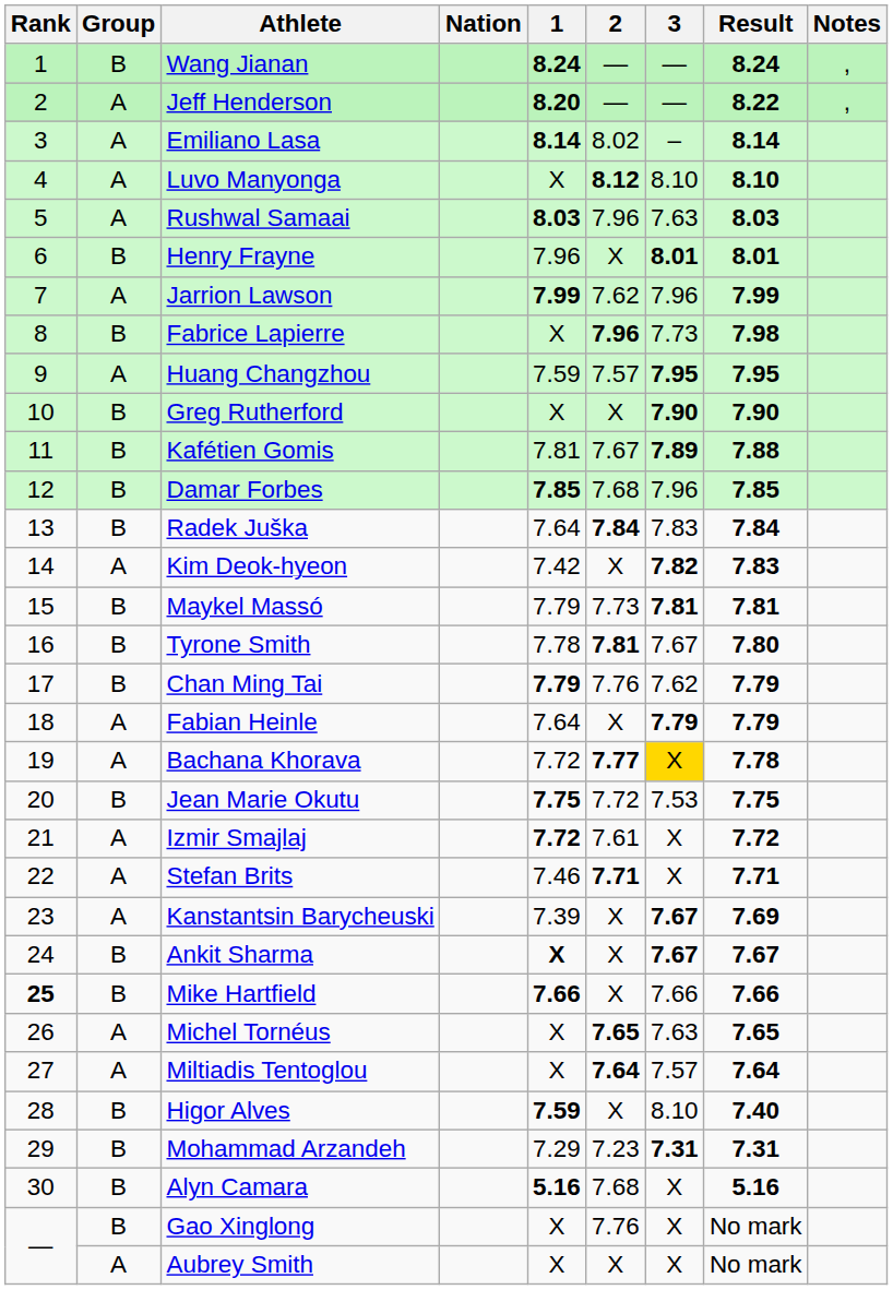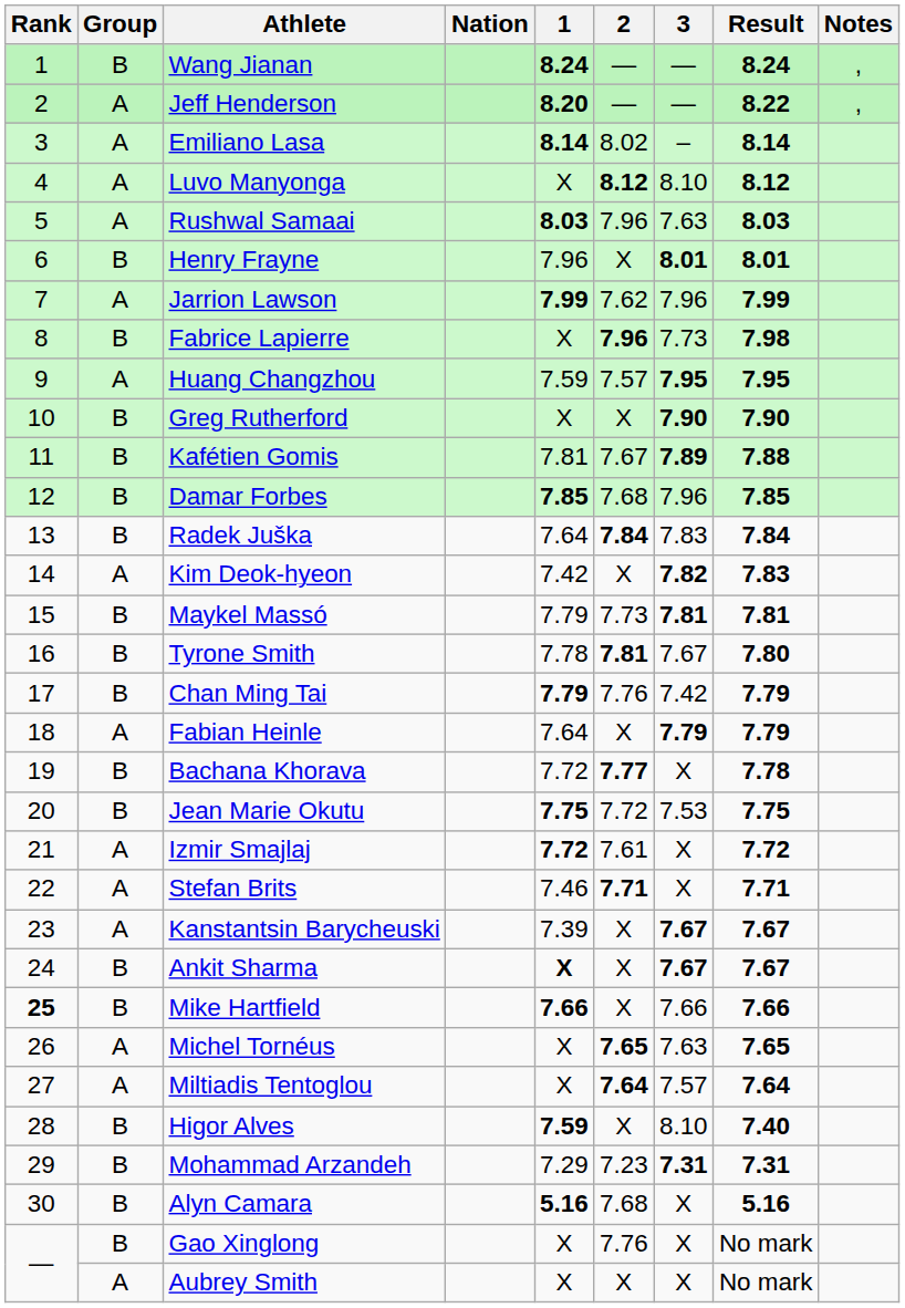Luvo Manyonga | Result: 8.10 -> 8.12
Chan Ming Tai | 3: 7.62 -> 7.42
Bachana Khorava | Group: A -> B
Bachana Khorava | 3: gold background -> no background
Kanstantsin Barycheuski | Result: 7.69 -> 7.67
